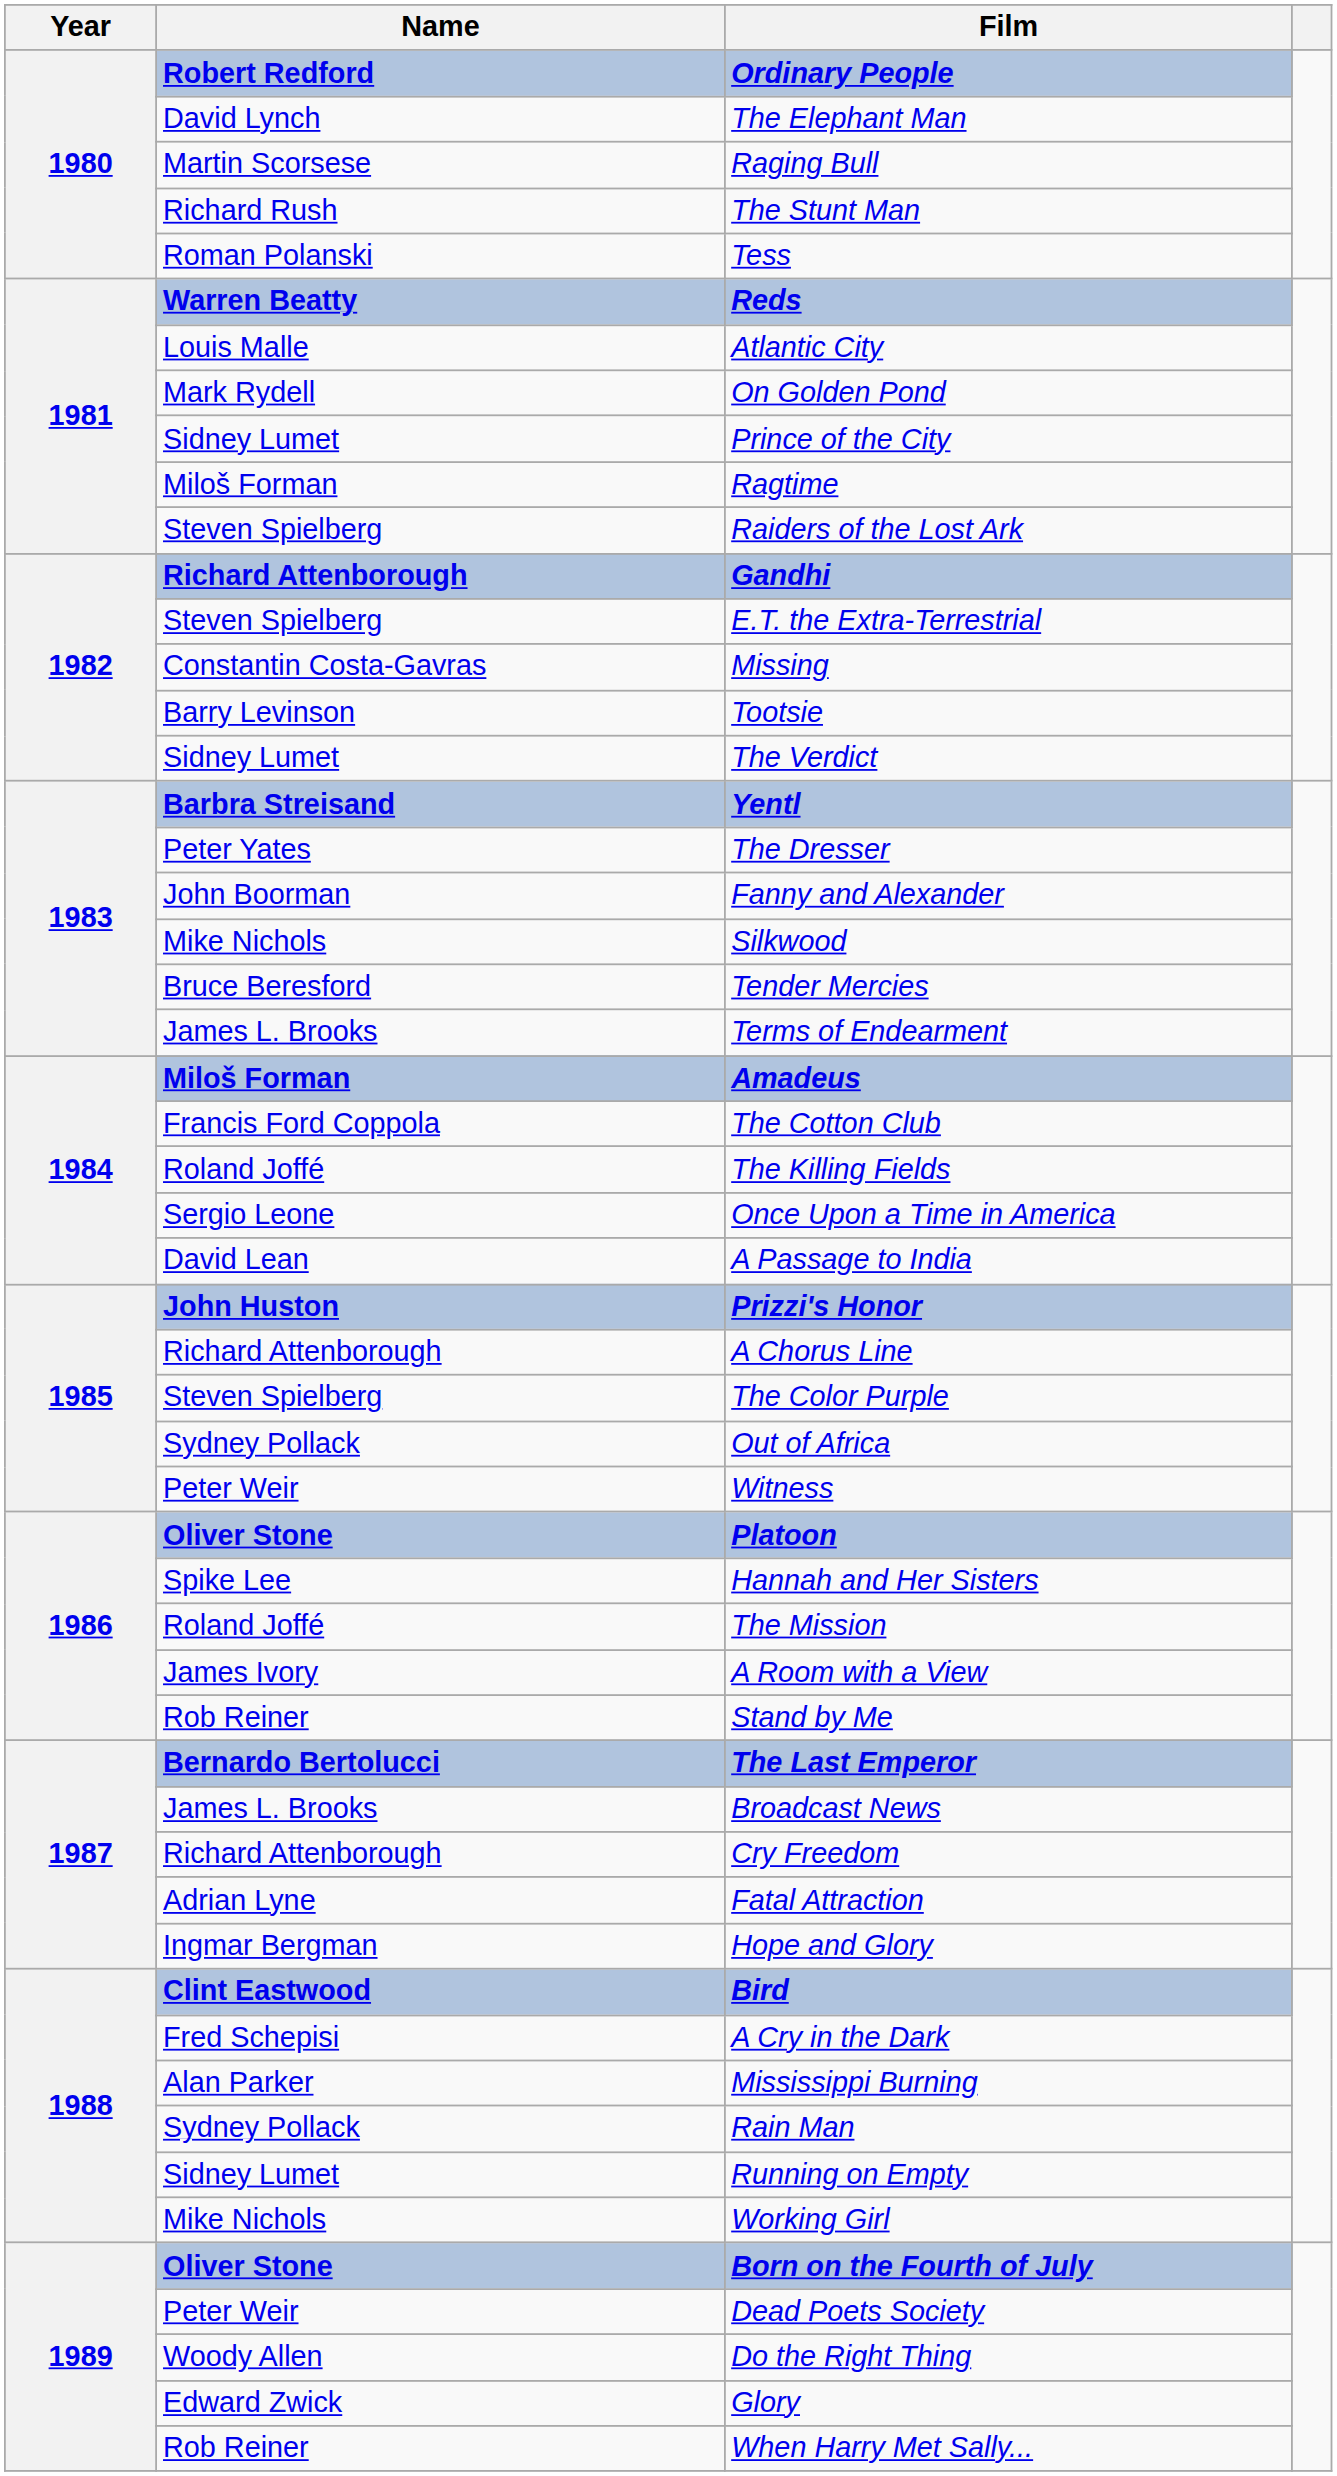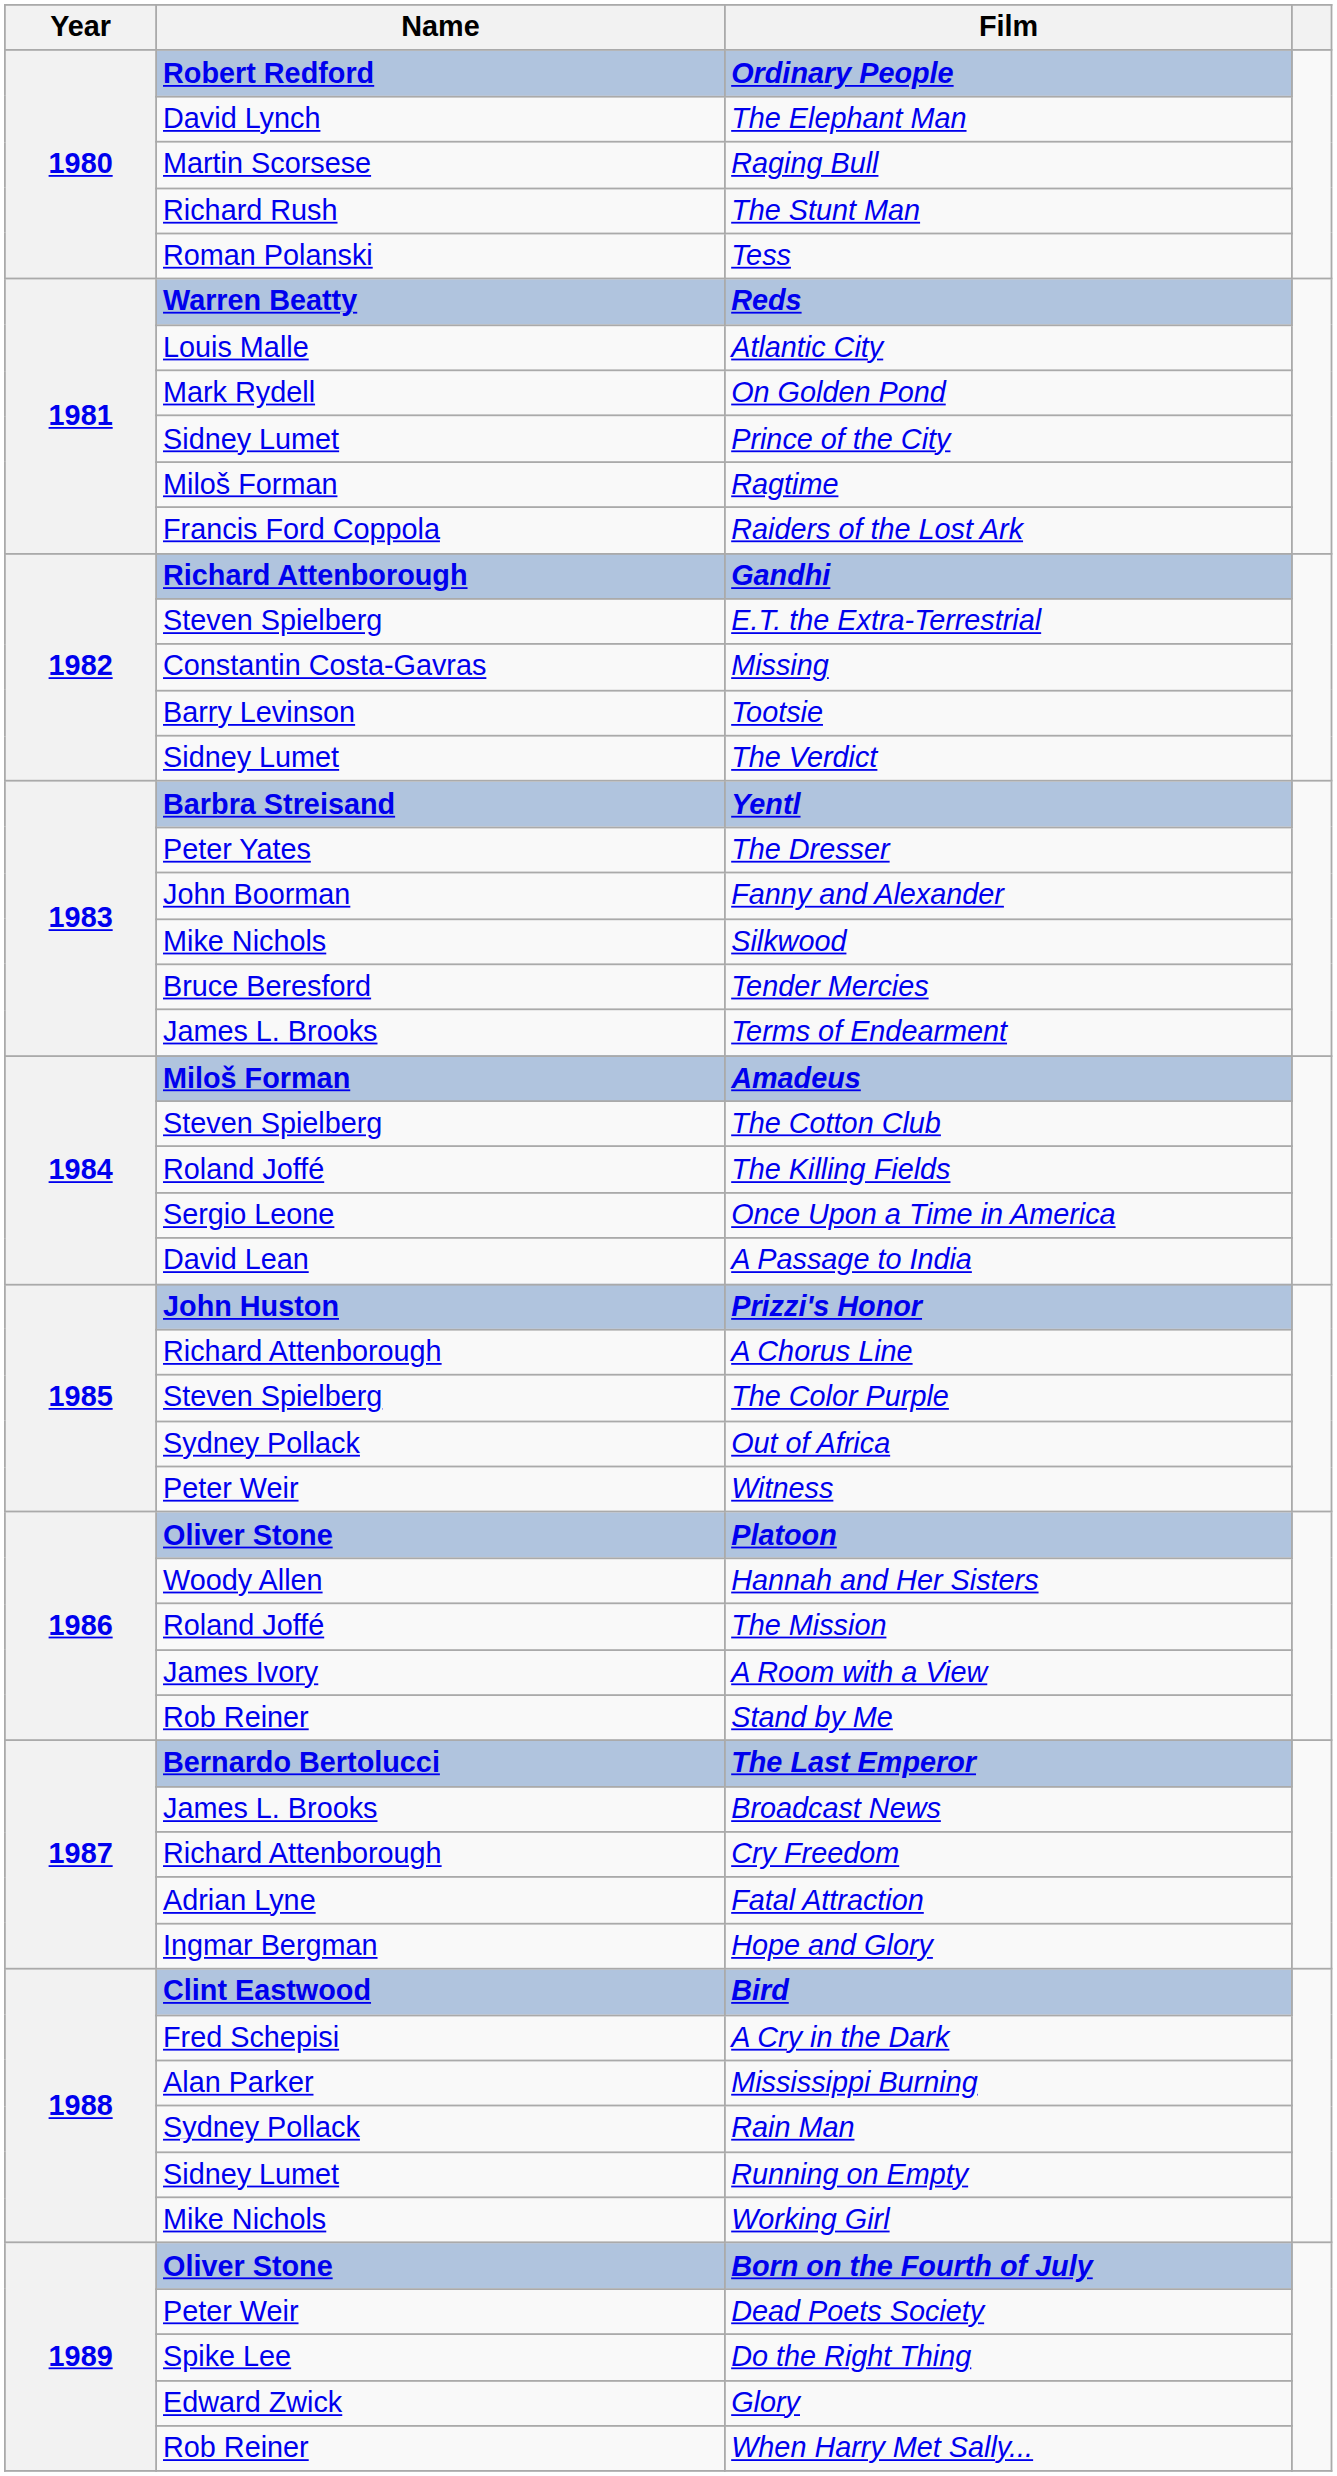Raiders of the Lost Ark | Name: Steven Spielberg -> Francis Ford Coppola
The Cotton Club | Name: Francis Ford Coppola -> Steven Spielberg
Hannah and Her Sisters | Name: Spike Lee -> Woody Allen
Do the Right Thing | Name: Woody Allen -> Spike Lee
